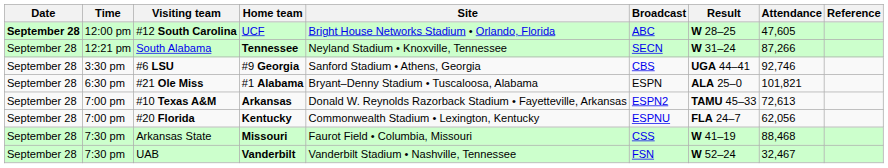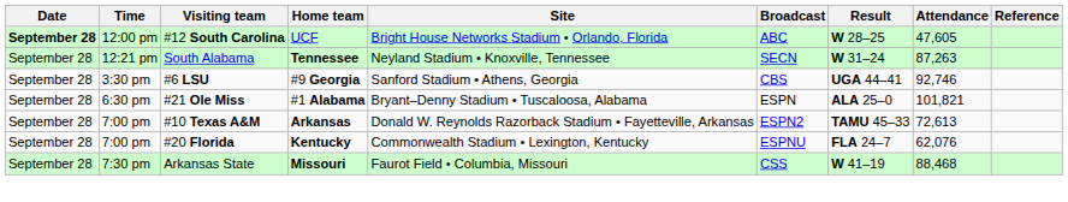South Alabama | Attendance: 87,266 -> 87,263
#20 Florida | Attendance: 62,056 -> 62,076
- row: September 28 | 7:30 pm | UAB | Vanderbilt | Vanderbilt Stadium • Nashville, Tennessee | FSN | W 52–24 | 32,467
